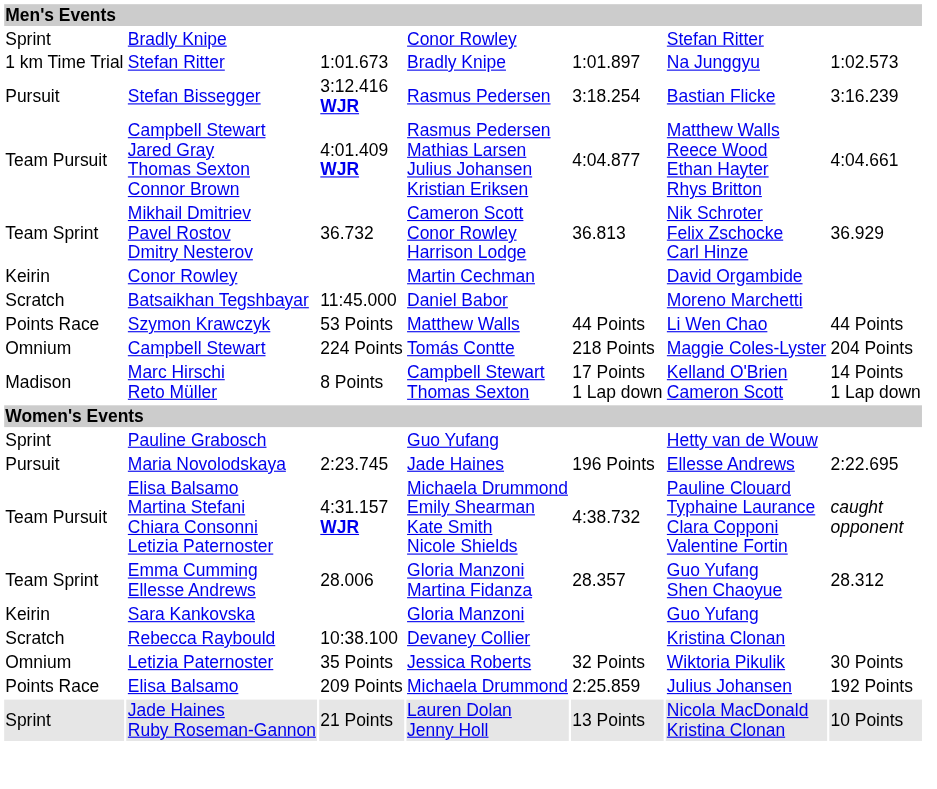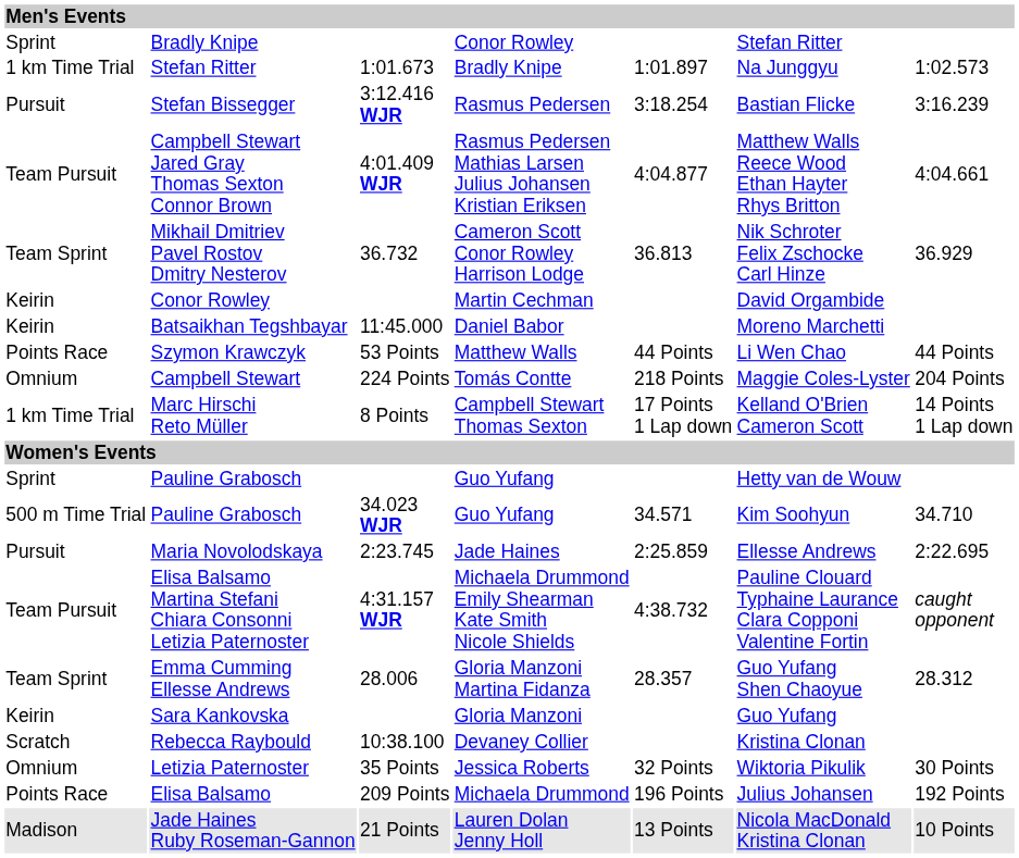Batsaikhan Tegshbayar | column 1: Scratch -> Keirin
Marc Hirschi Reto Müller | column 1: Madison -> 1 km Time Trial
+ row: 500 m Time Trial | Pauline Grabosch | 34.023 WJR | Guo Yufang | 34.571 | Kim Soohyun | 34.710
Maria Novolodskaya | column 5: 196 Points -> 2:25.859
Elisa Balsamo | column 5: 2:25.859 -> 196 Points
Jade Haines Ruby Roseman-Gannon | column 1: Sprint -> Madison
